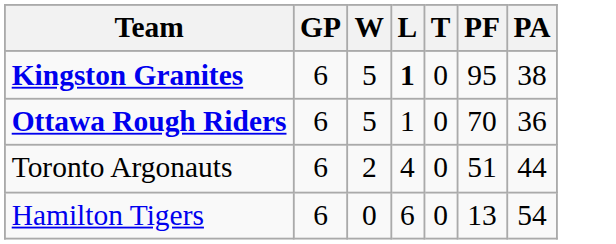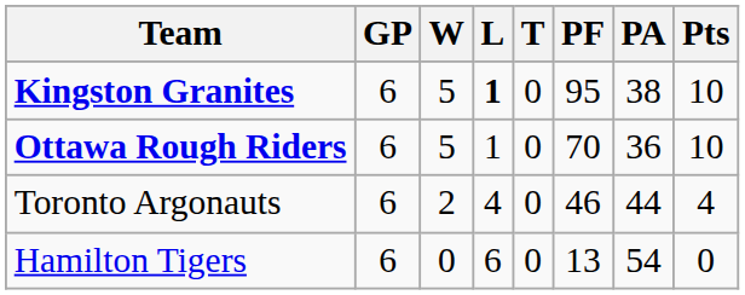+ column: Pts | 10 | 10 | 4 | 0
Toronto Argonauts | PF: 51 -> 46
